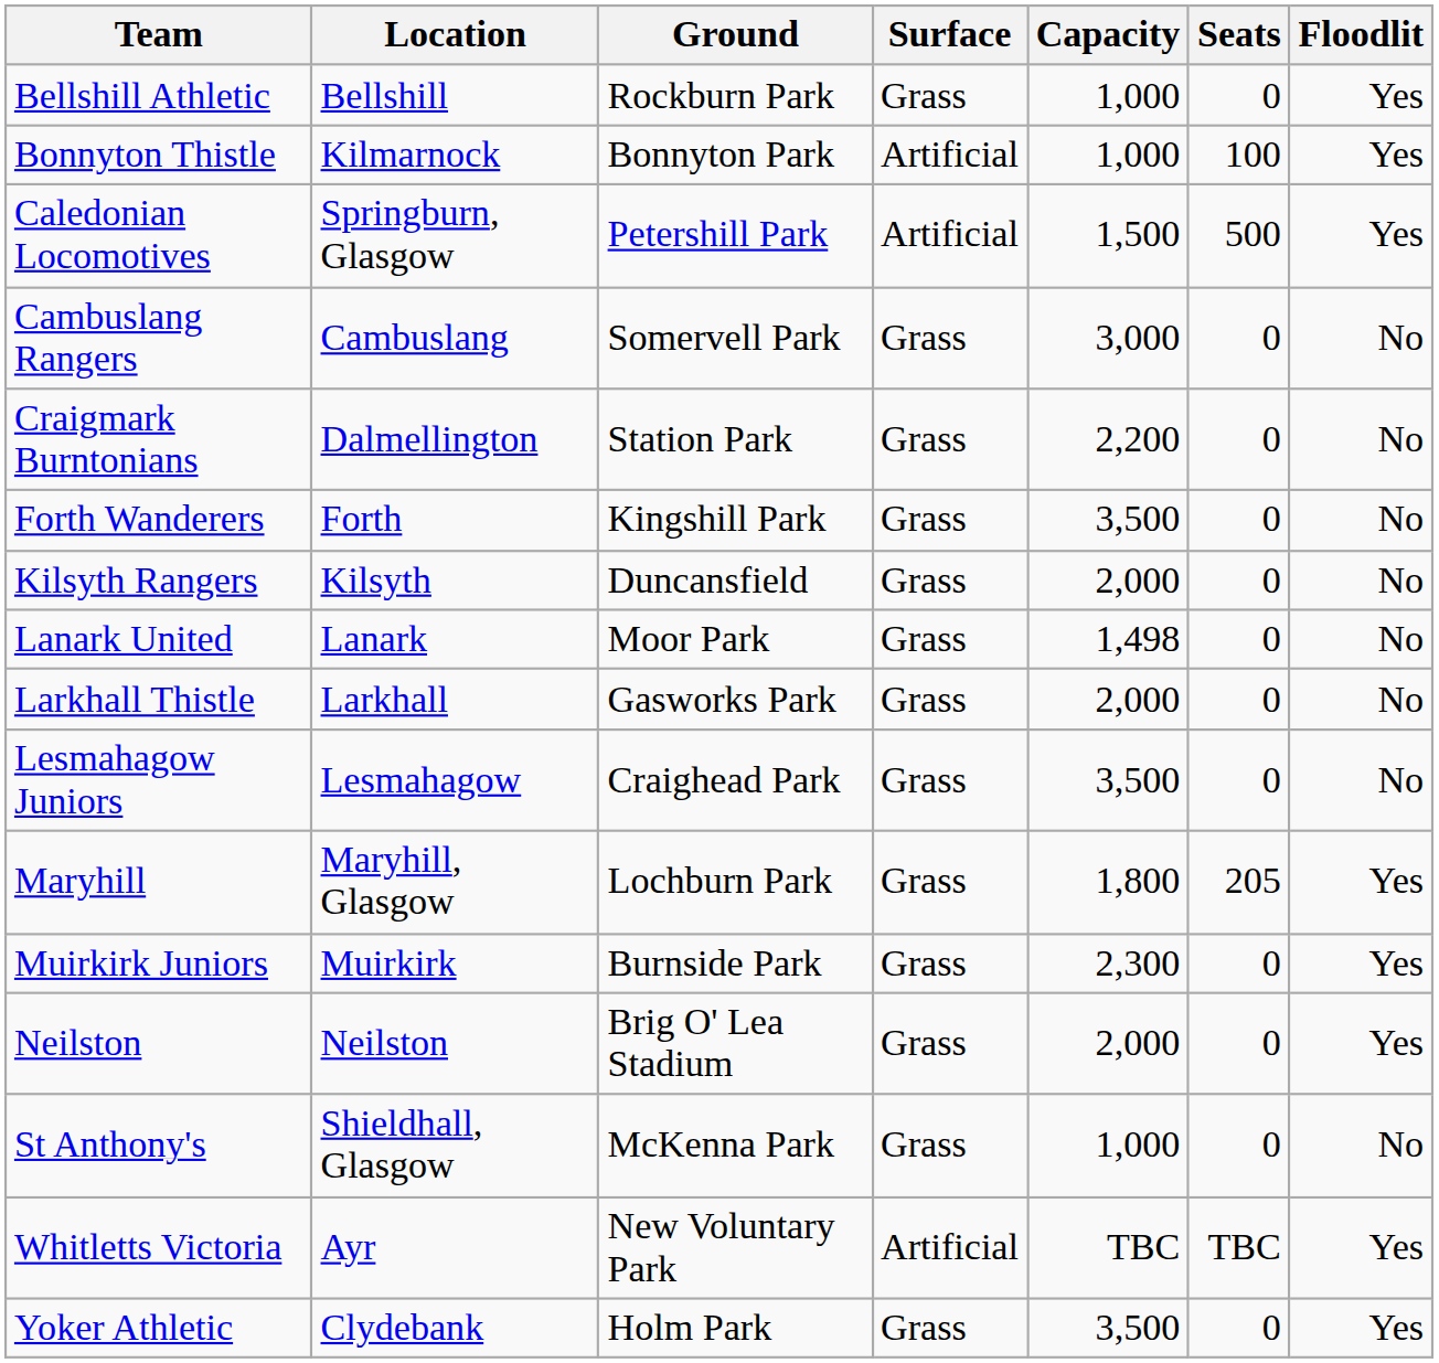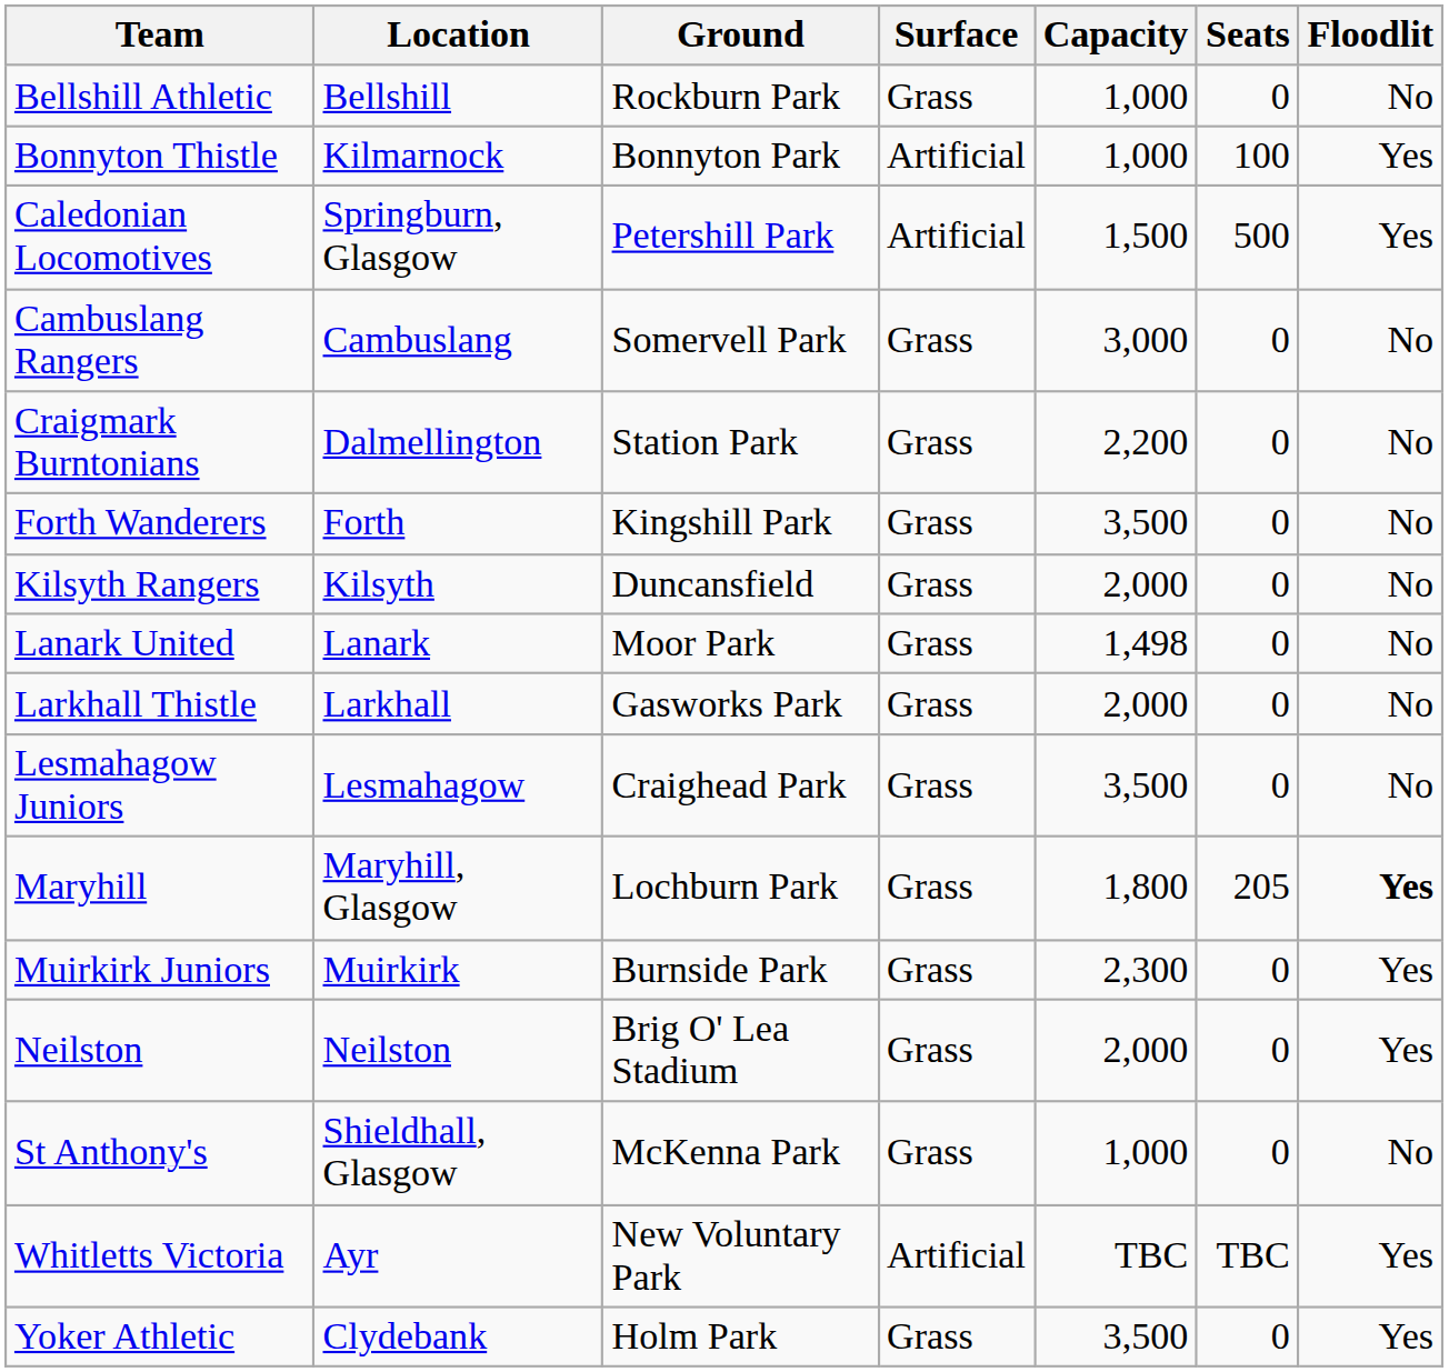Bellshill Athletic | Floodlit: Yes -> No
Maryhill | Floodlit: normal -> bold
